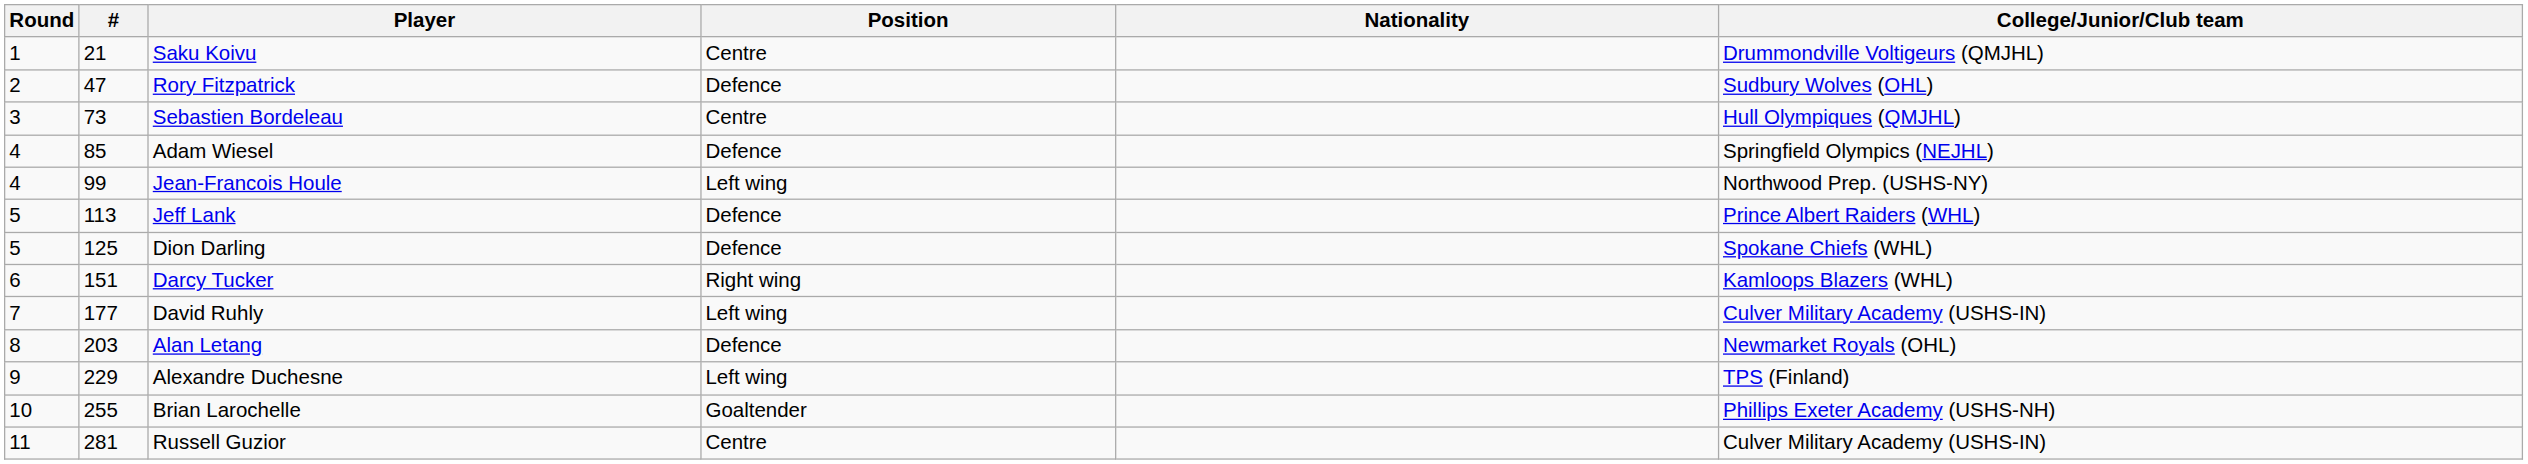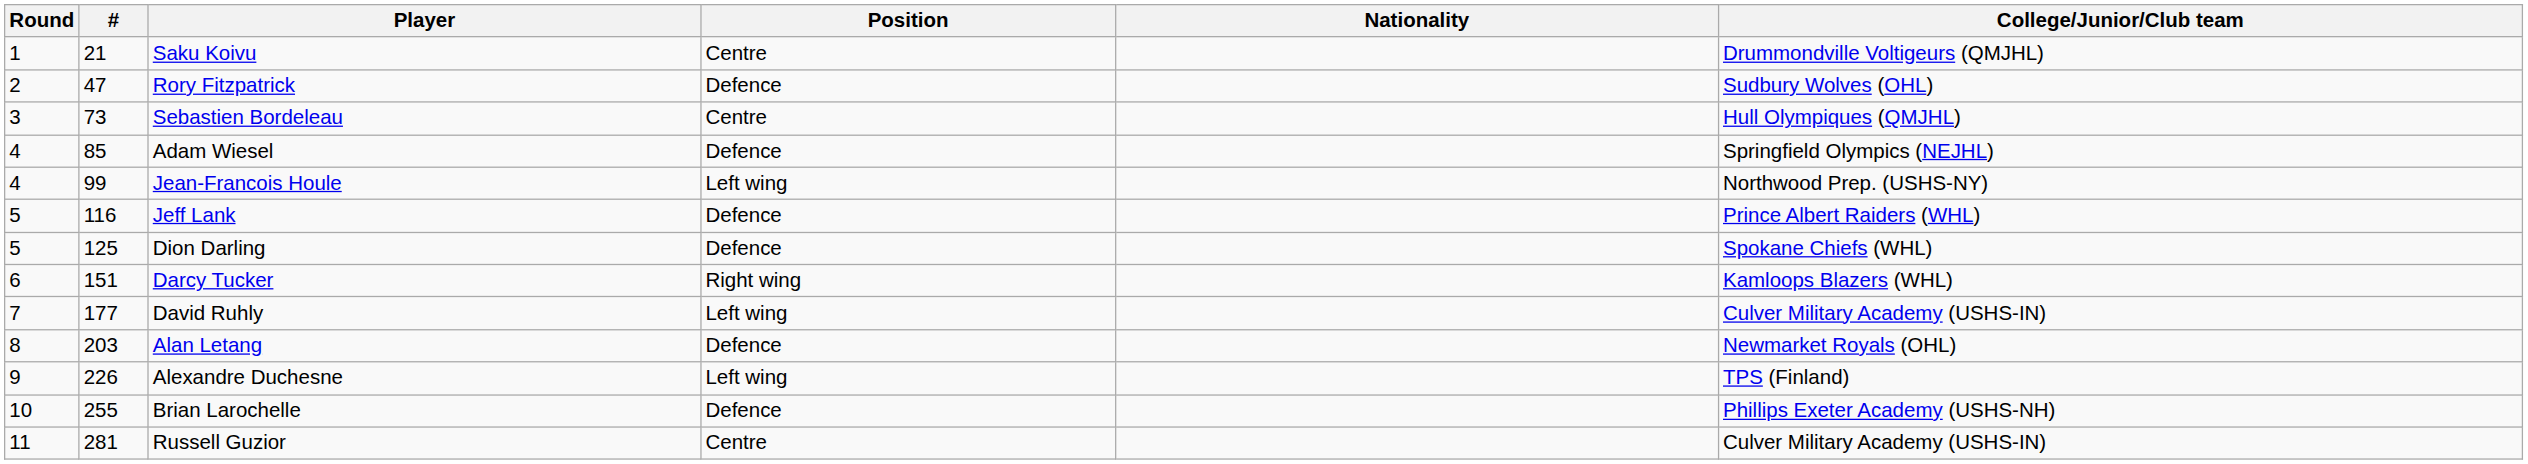Jeff Lank | #: 113 -> 116
Alexandre Duchesne | #: 229 -> 226
Brian Larochelle | Position: Goaltender -> Defence
